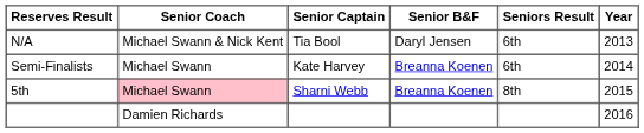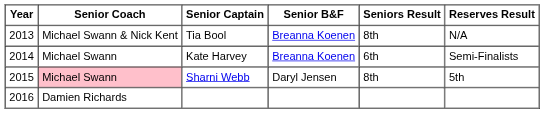columns swapped: Year <-> Reserves Result
Tia Bool | Senior B&F: Daryl Jensen -> Breanna Koenen
Tia Bool | Seniors Result: 6th -> 8th
Sharni Webb | Senior B&F: Breanna Koenen -> Daryl Jensen
